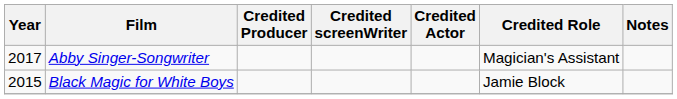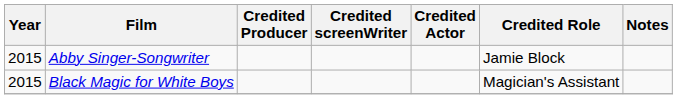Abby Singer-Songwriter | Year: 2017 -> 2015
Abby Singer-Songwriter | Credited Role: Magician's Assistant -> Jamie Block
Black Magic for White Boys | Credited Role: Jamie Block -> Magician's Assistant
